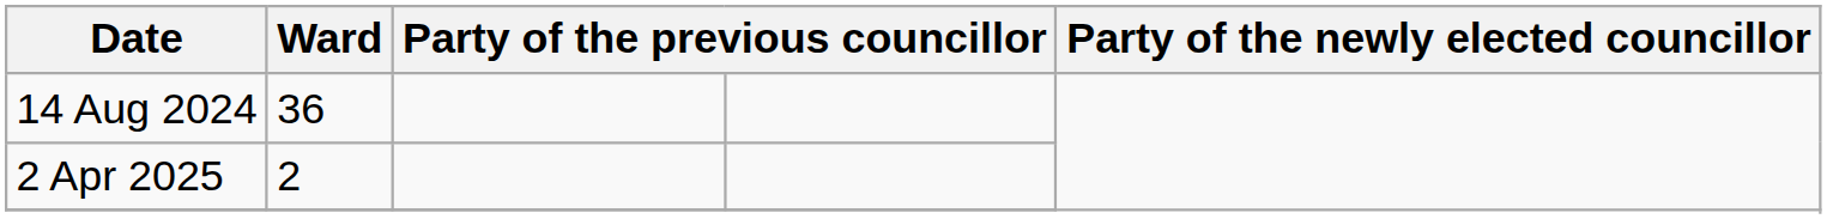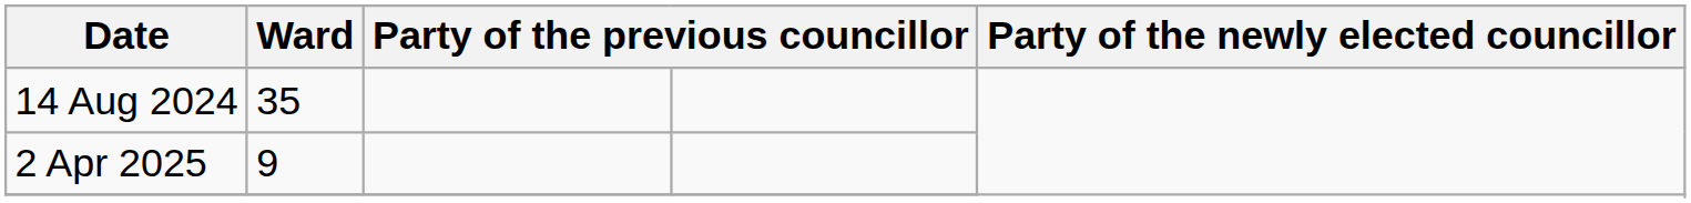14 Aug 2024 | Ward: 36 -> 35
2 Apr 2025 | Ward: 2 -> 9
